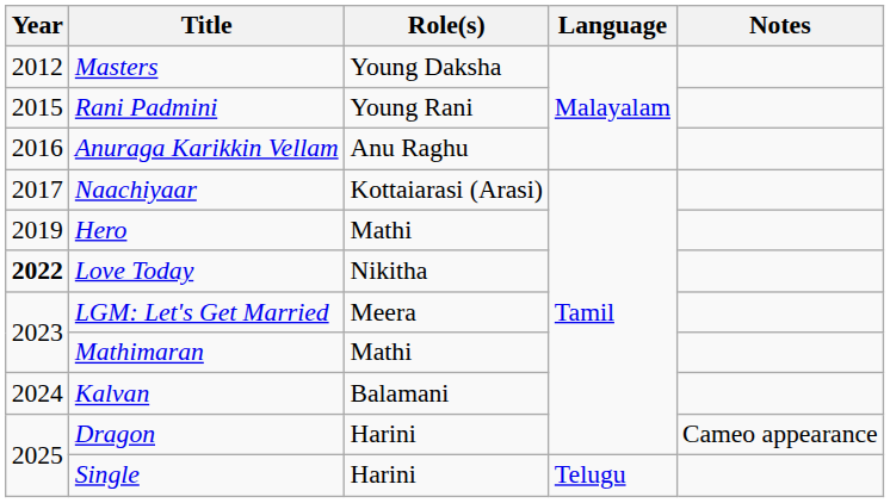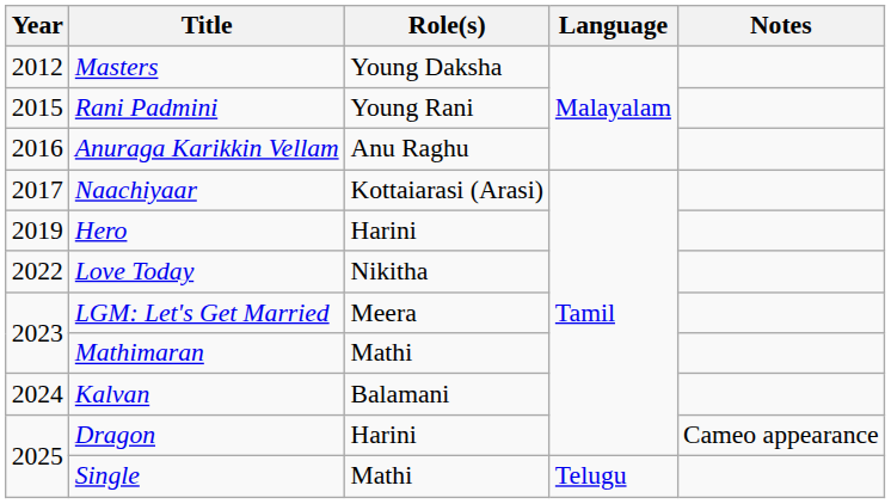Hero | Role(s): Mathi -> Harini
Love Today | Year: bold -> normal
Single | Role(s): Harini -> Mathi
